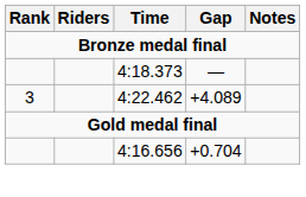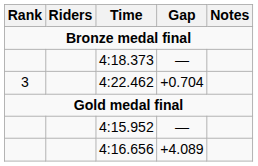4:22.462 | Gap: +4.089 -> +0.704
+ row: 4:15.952 | —
4:16.656 | Gap: +0.704 -> +4.089
